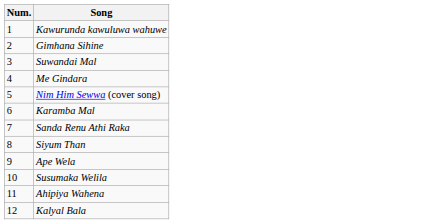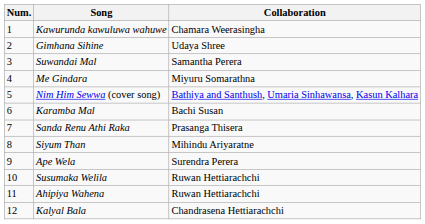+ column: Collaboration | Chamara Weerasingha | Udaya Shree | Samantha Perera | Miyuru Somarathna | Bathiya and Santhush, Umaria Sinhawansa, Kasun Kalhara | Bachi Susan | Prasanga Thisera | Mihindu Ariyaratne | Surendra Perera | Ruwan Hettiarachchi | Ruwan Hettiarachchi | Chandrasena Hettiarachchi
